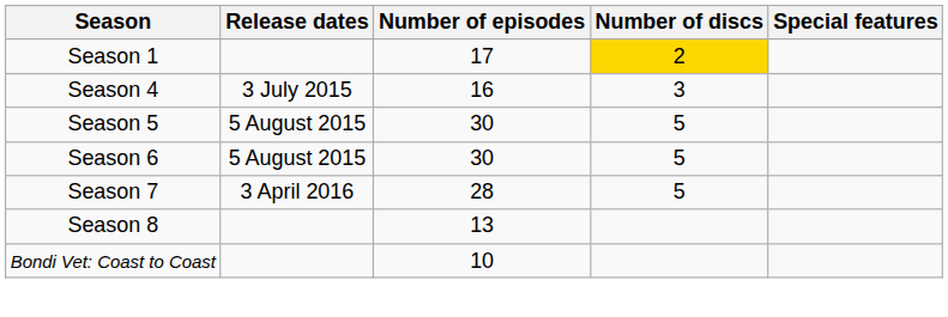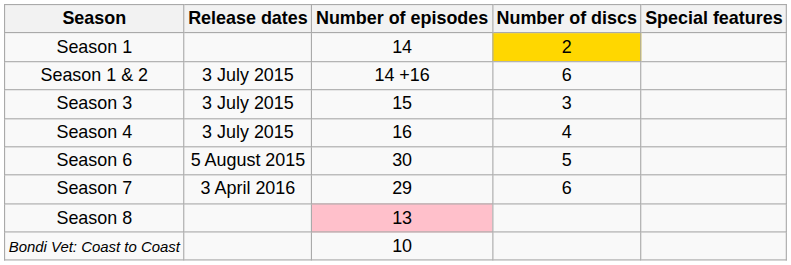Season 1 | Number of episodes: 17 -> 14
+ row: Season 1 & 2 | 3 July 2015 | 14 +16 | 6
+ row: Season 3 | 3 July 2015 | 15 | 3
Season 4 | Number of discs: 3 -> 4
- row: Season 5 | 5 August 2015 | 30 | 5
Season 7 | Number of episodes: 28 -> 29
Season 7 | Number of discs: 5 -> 6
Season 8 | Number of episodes: no background -> pink background
